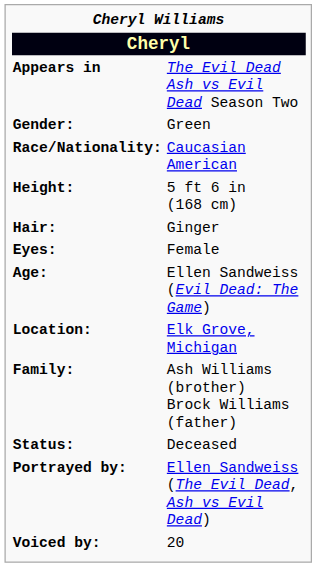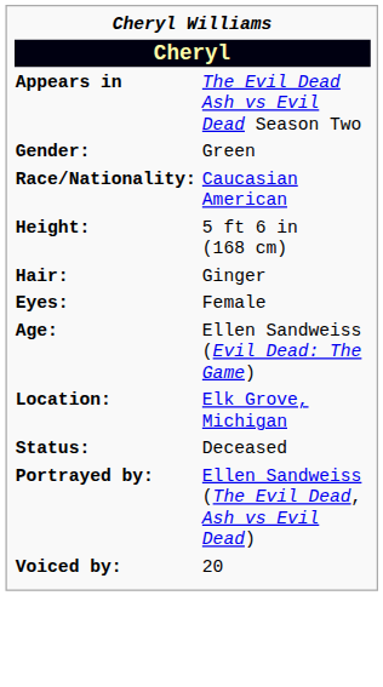- row: Family: | Ash Williams (brother) Brock Williams (father)
